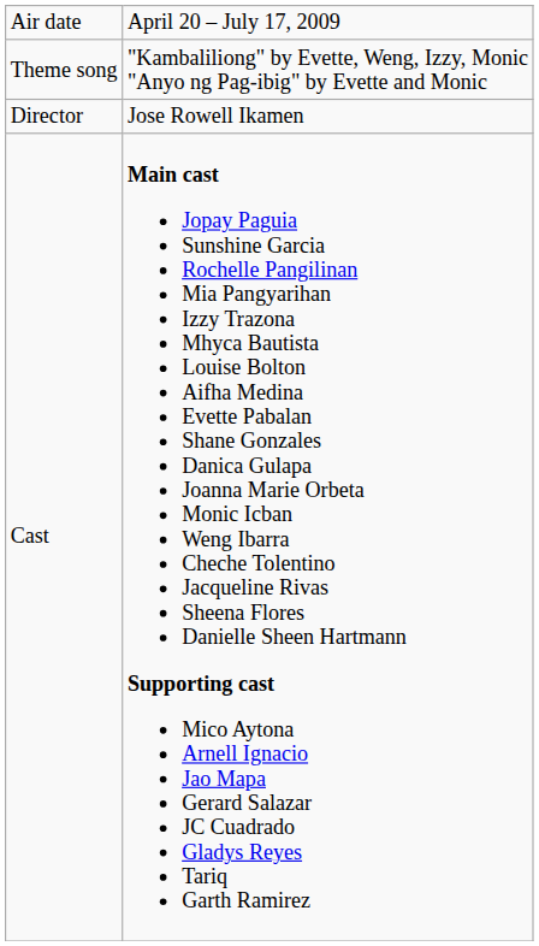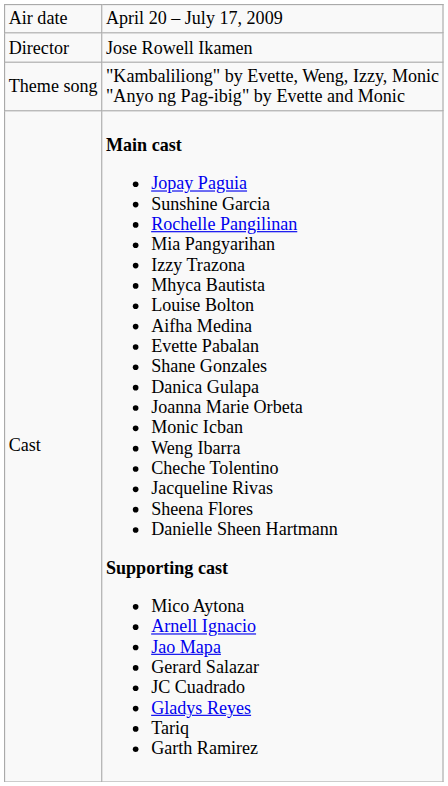rows swapped: Theme song <-> Director
